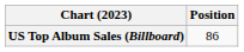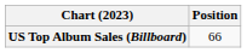US Top Album Sales (Billboard) | Position: 86 -> 66
